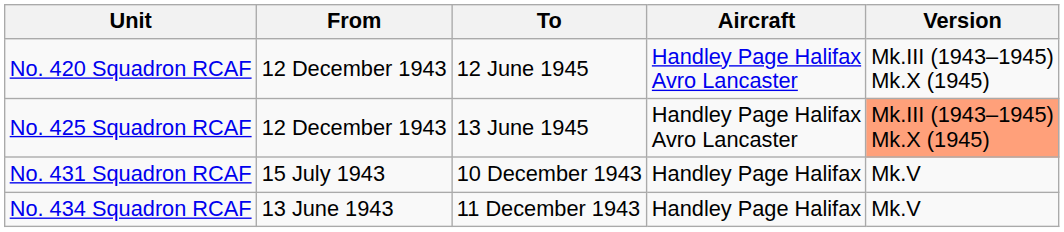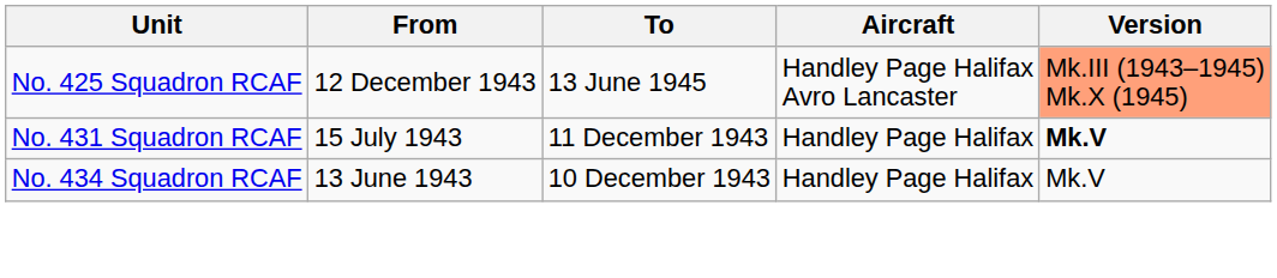- row: No. 420 Squadron RCAF | 12 December 1943 | 12 June 1945 | Handley Page Halifax Avro Lancaster | Mk.III (1943–1945) Mk.X (1945)
No. 431 Squadron RCAF | To: 10 December 1943 -> 11 December 1943
No. 431 Squadron RCAF | Version: normal -> bold
No. 434 Squadron RCAF | To: 11 December 1943 -> 10 December 1943
